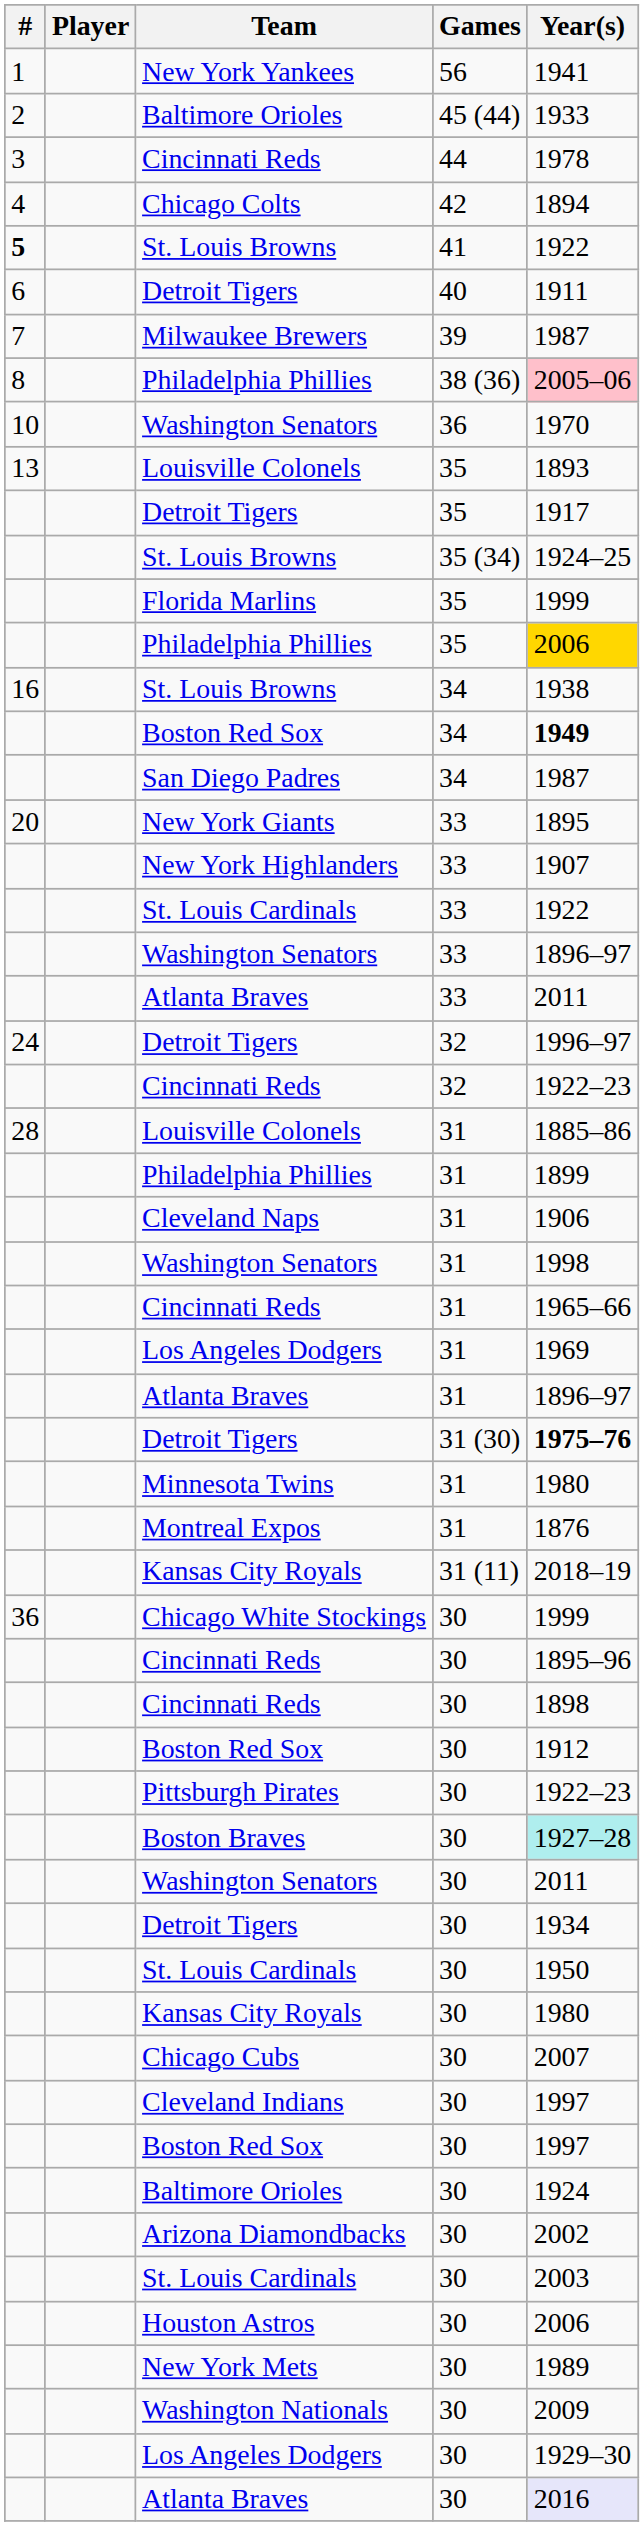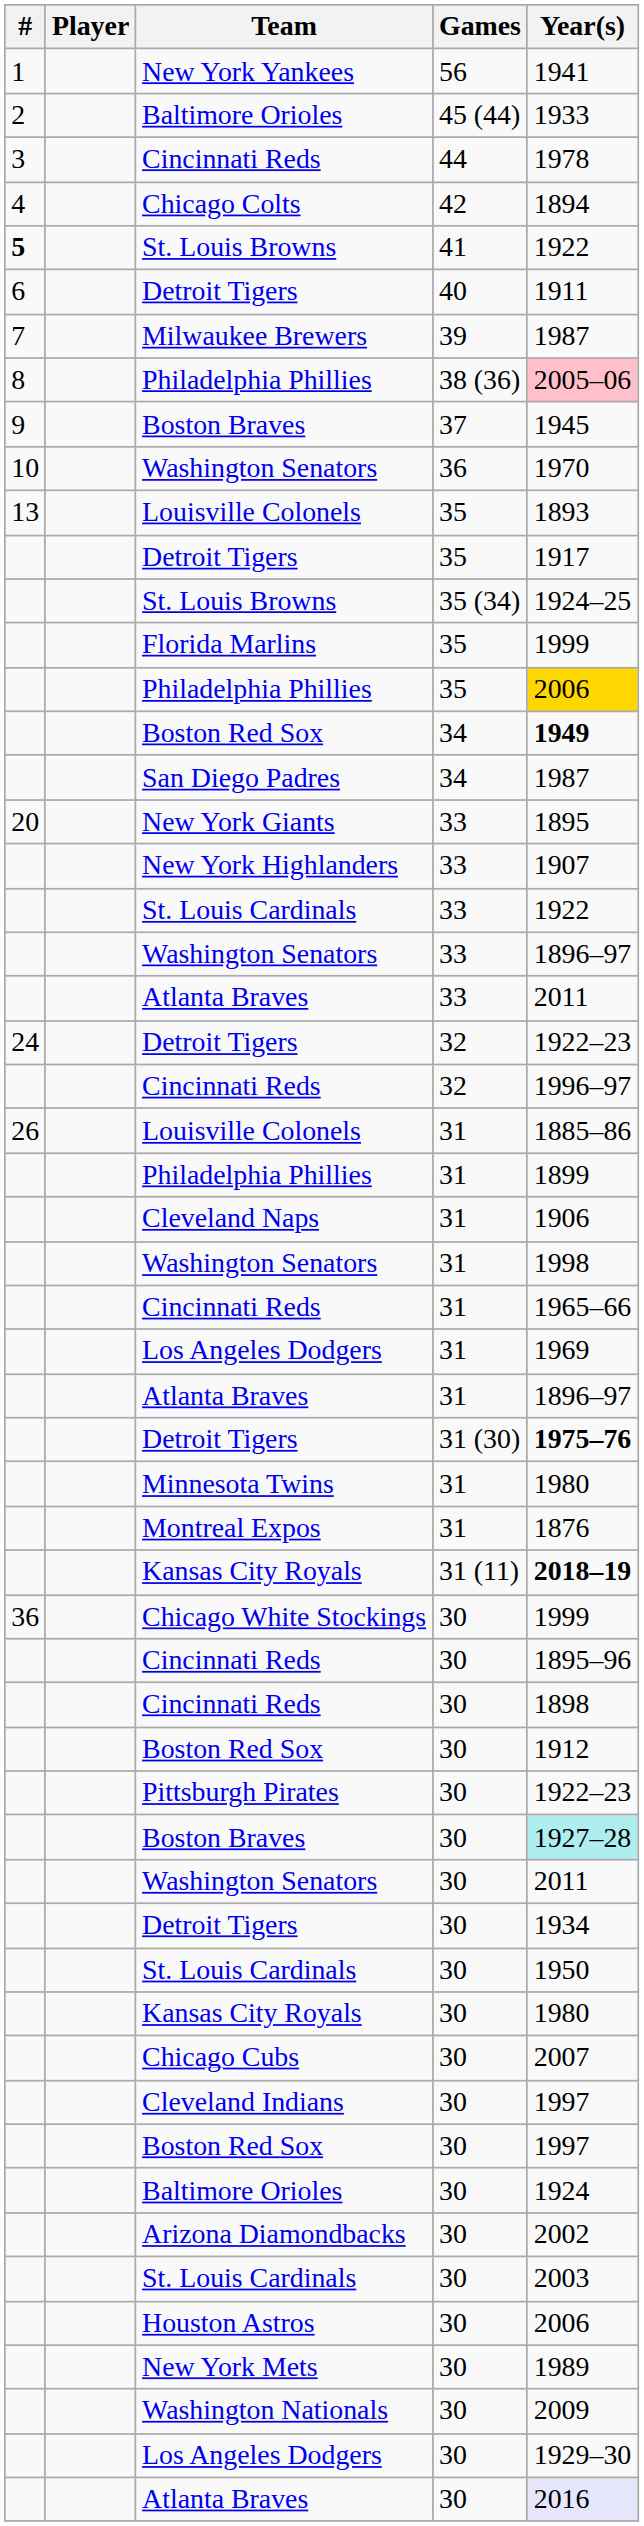+ row: 9 | Boston Braves | 37 | 1945
- row: 16 | St. Louis Browns | 34 | 1938
Detroit Tigers / 32 | Year(s): 1996–97 -> 1922–23
Cincinnati Reds / 32 | Year(s): 1922–23 -> 1996–97
Louisville Colonels / 31 | #: 28 -> 26
Kansas City Royals / 31 (11) | Year(s): normal -> bold
